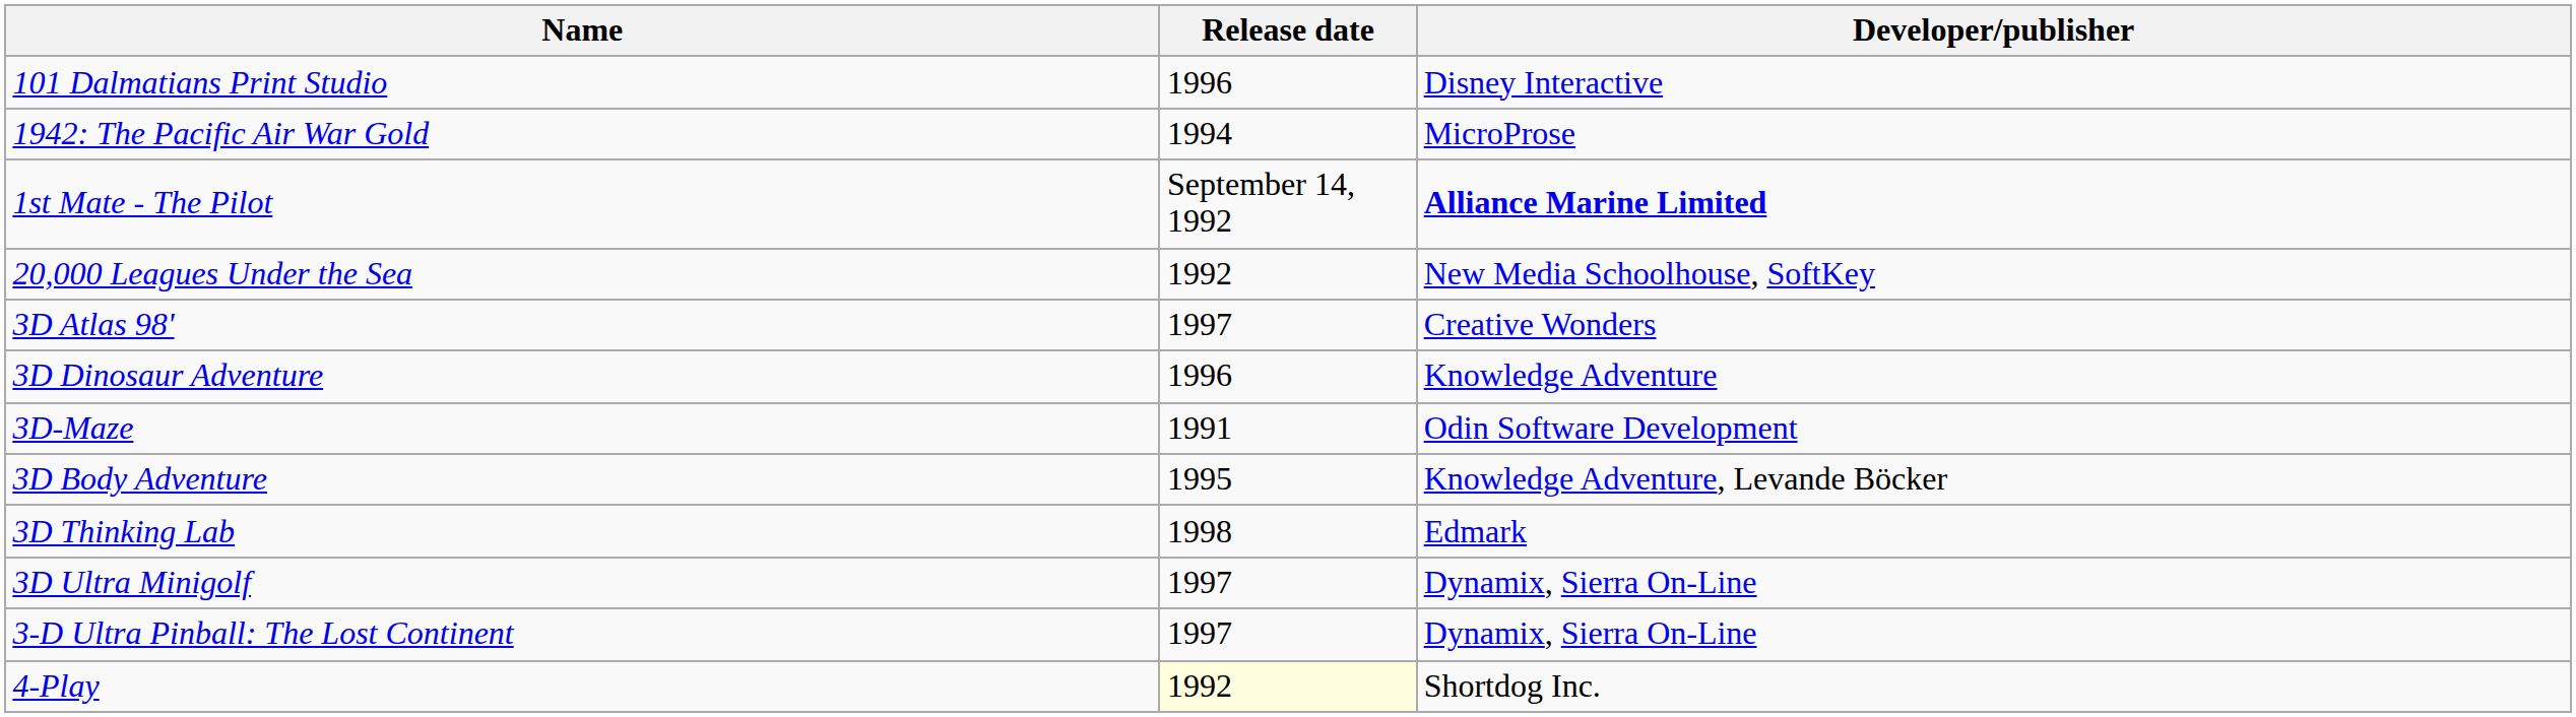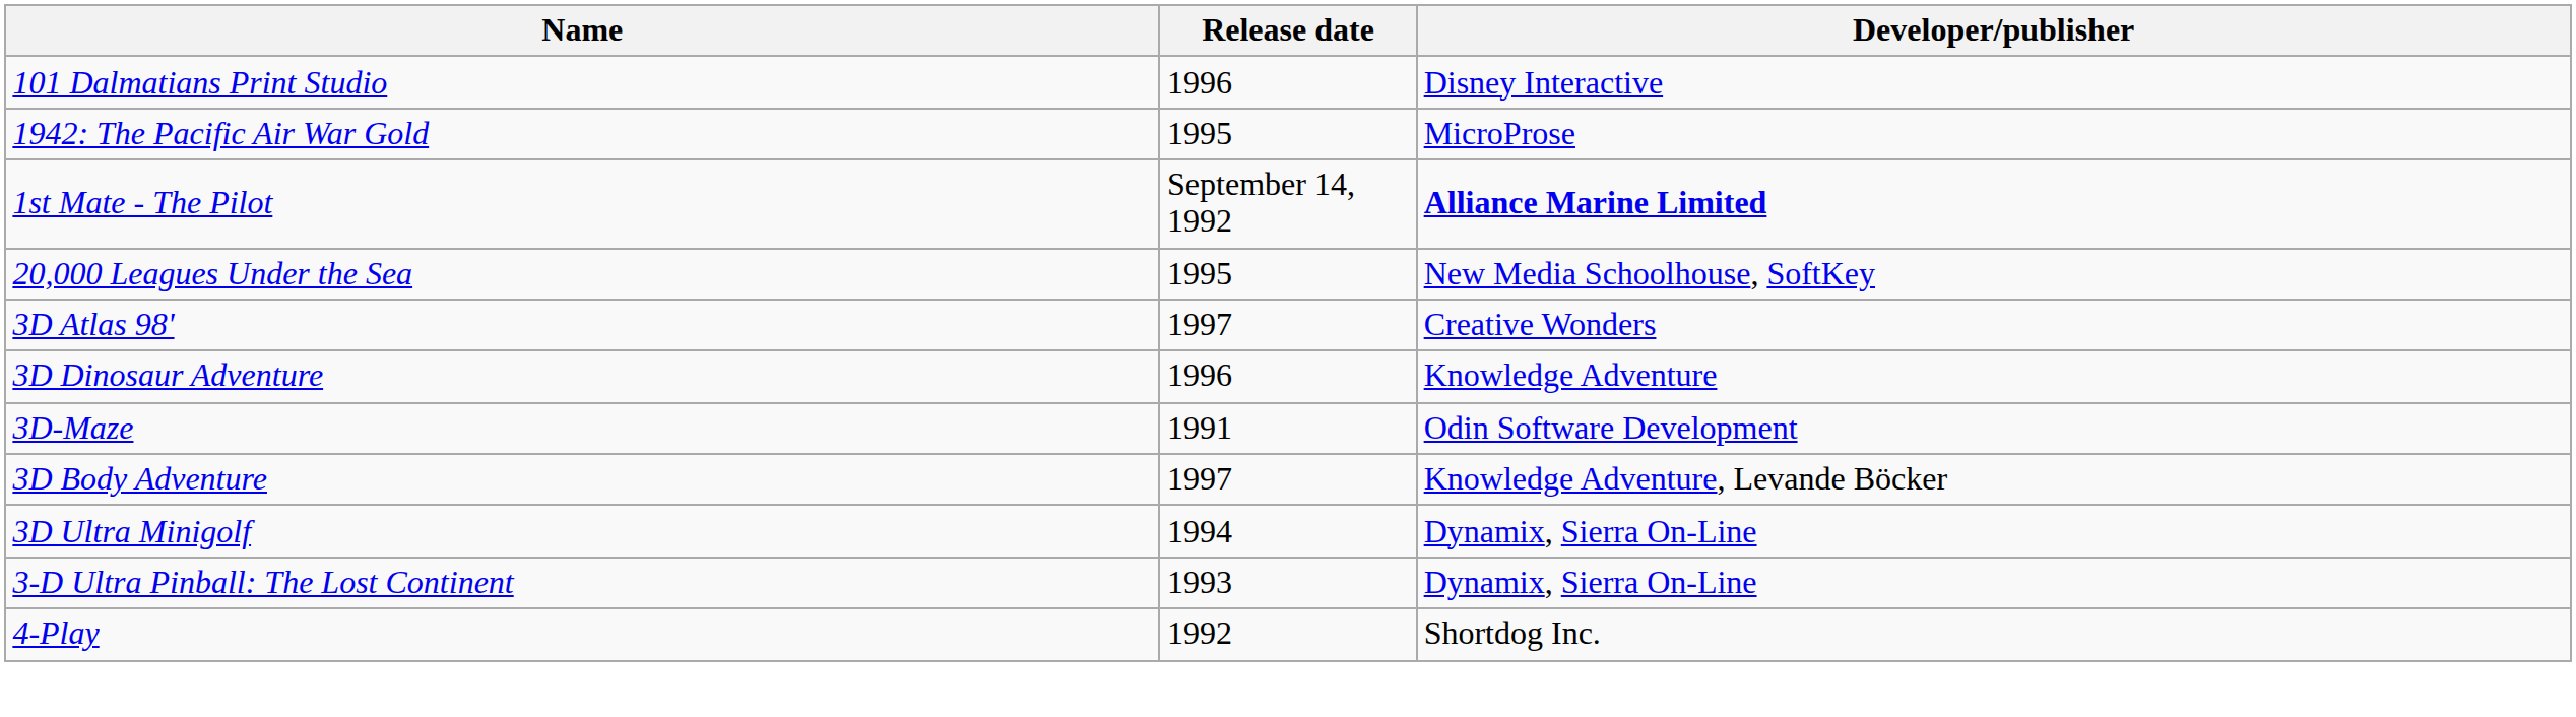1942: The Pacific Air War Gold | Release date: 1994 -> 1995
20,000 Leagues Under the Sea | Release date: 1992 -> 1995
3D Body Adventure | Release date: 1995 -> 1997
- row: 3D Thinking Lab | 1998 | Edmark
3D Ultra Minigolf | Release date: 1997 -> 1994
3-D Ultra Pinball: The Lost Continent | Release date: 1997 -> 1993
4-Play | Release date: lightyellow background -> no background
